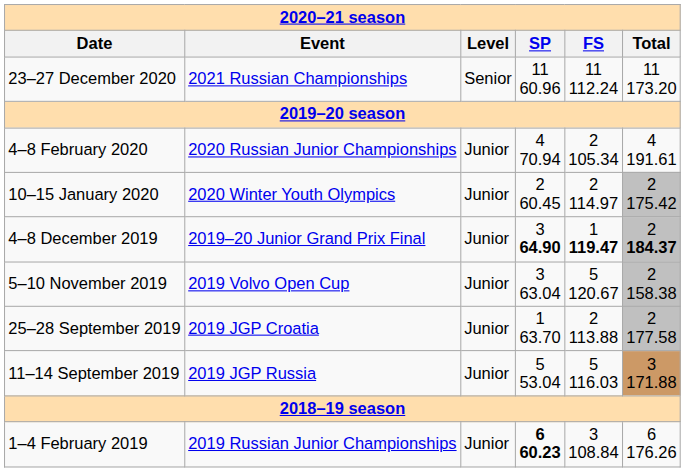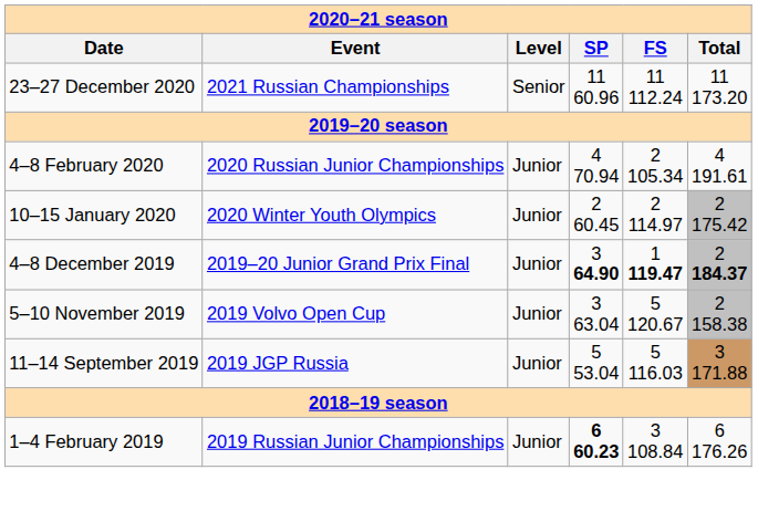- row: 25–28 September 2019 | 2019 JGP Croatia | Junior | 1 63.70 | 2 113.88 | 2 177.58
